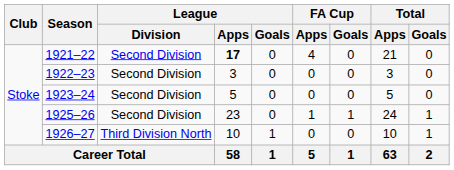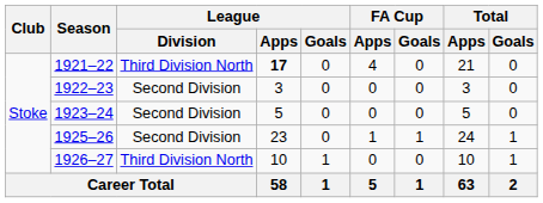1921–22 | League / Division: Second Division -> Third Division North
